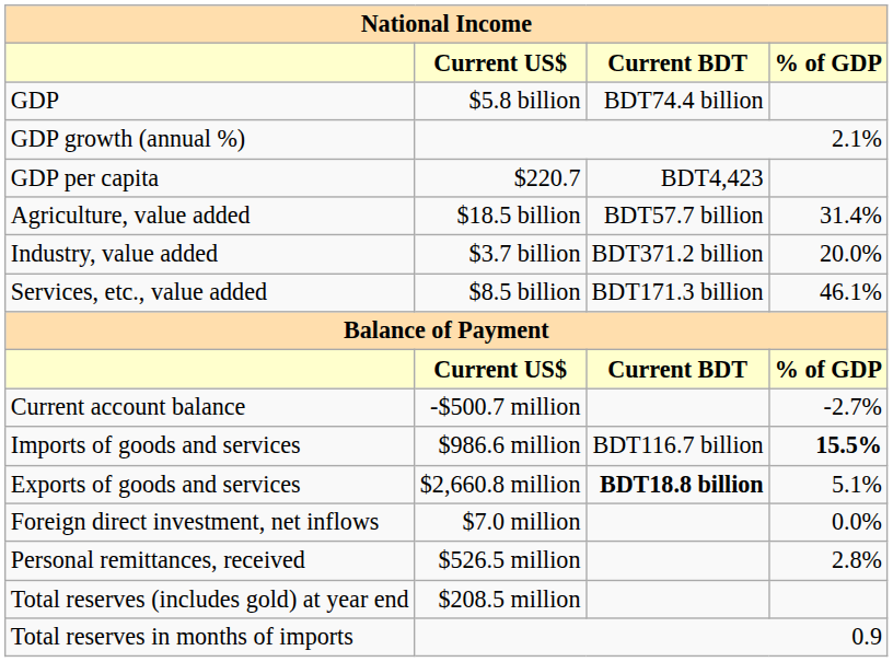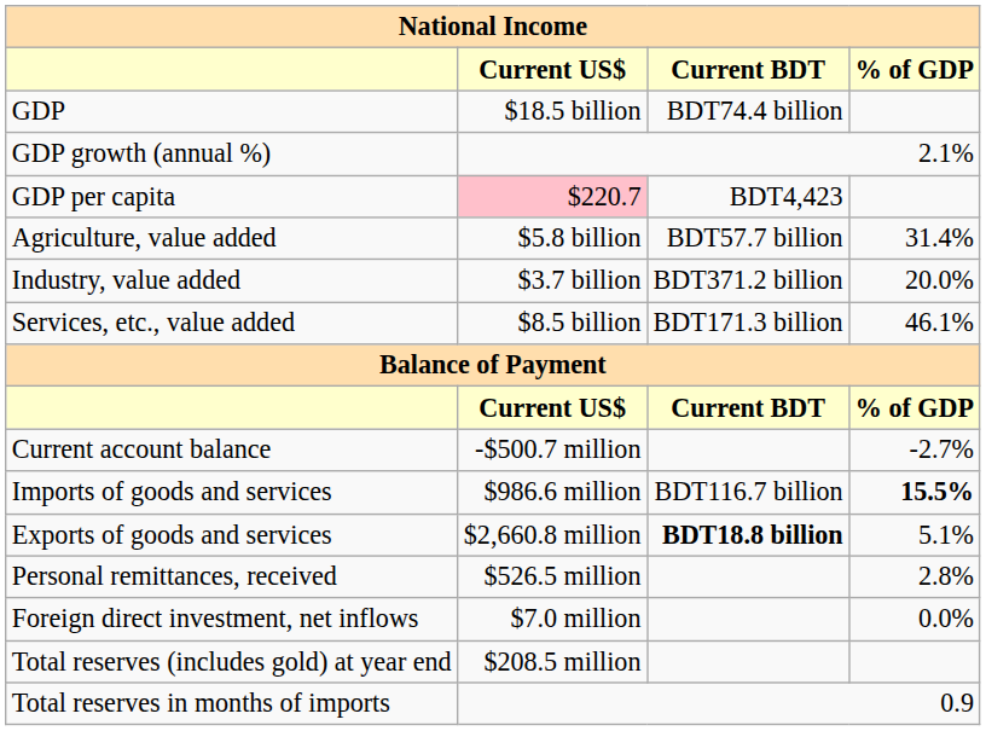GDP | Current US$: $5.8 billion -> $18.5 billion
GDP per capita | Current US$: no background -> pink background
Agriculture, value added | Current US$: $18.5 billion -> $5.8 billion
rows swapped: Foreign direct investment, net inflows <-> Personal remittances, received
